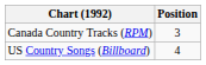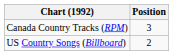US Country Songs (Billboard) | Position: 4 -> 2
